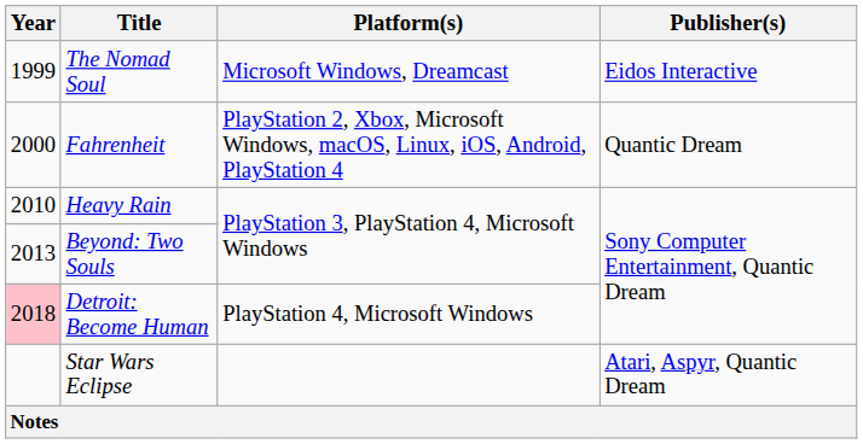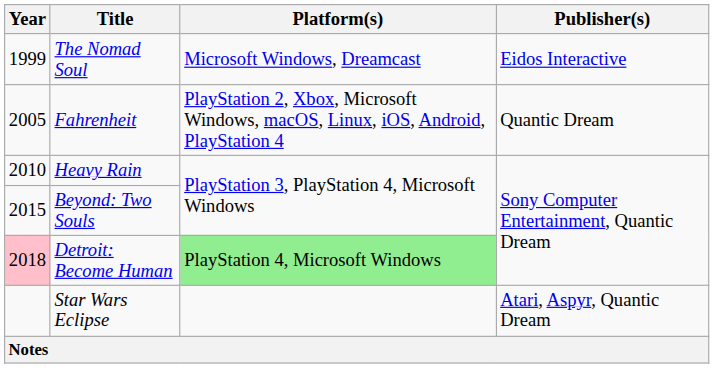Fahrenheit | Year: 2000 -> 2005
Beyond: Two Souls | Year: 2013 -> 2015
Detroit: Become Human | Platform(s): no background -> lightgreen background
